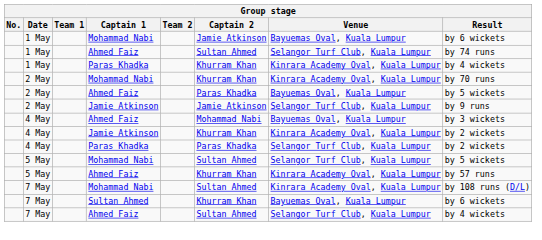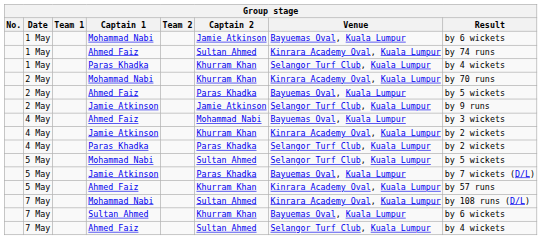1 May / Ahmed Faiz | Venue: Selangor Turf Club, Kuala Lumpur -> Kinrara Academy Oval, Kuala Lumpur
1 May / Paras Khadka | Venue: Kinrara Academy Oval, Kuala Lumpur -> Selangor Turf Club, Kuala Lumpur
+ row: 5 May | Jamie Atkinson | Paras Khadka | Bayuemas Oval, Kuala Lumpur | by 7 wickets (D/L)
